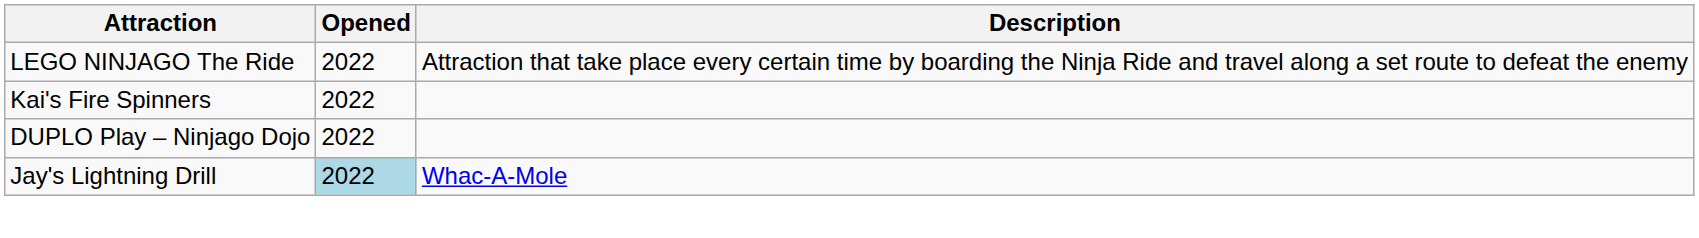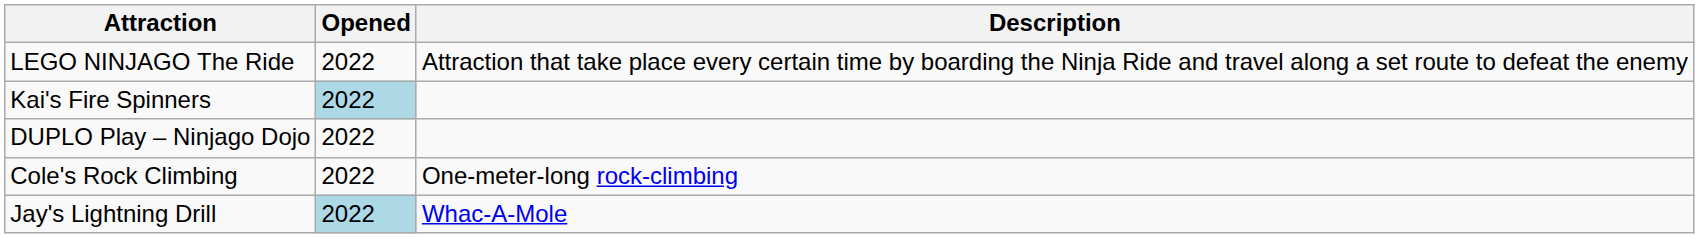Kai's Fire Spinners | Opened: no background -> lightblue background
+ row: Cole's Rock Climbing | 2022 | One-meter-long rock-climbing
